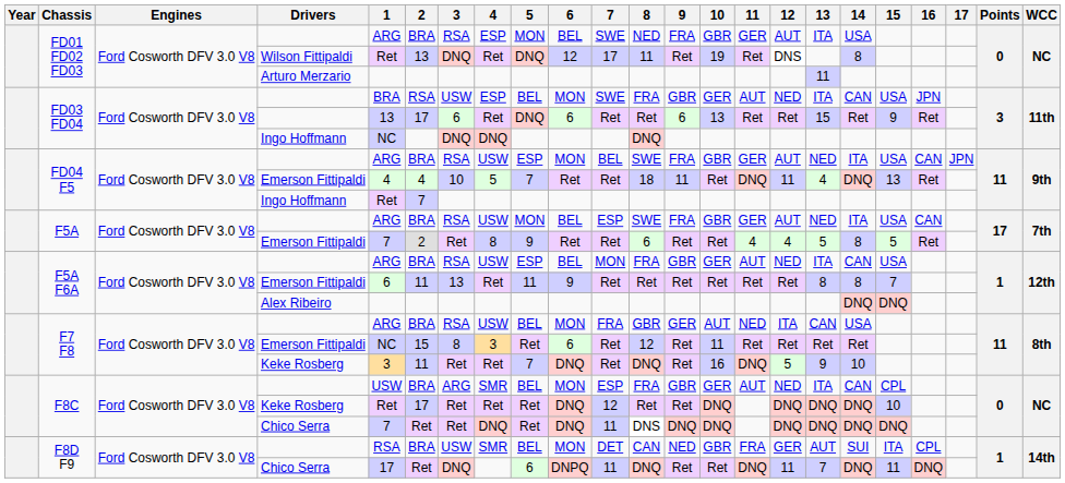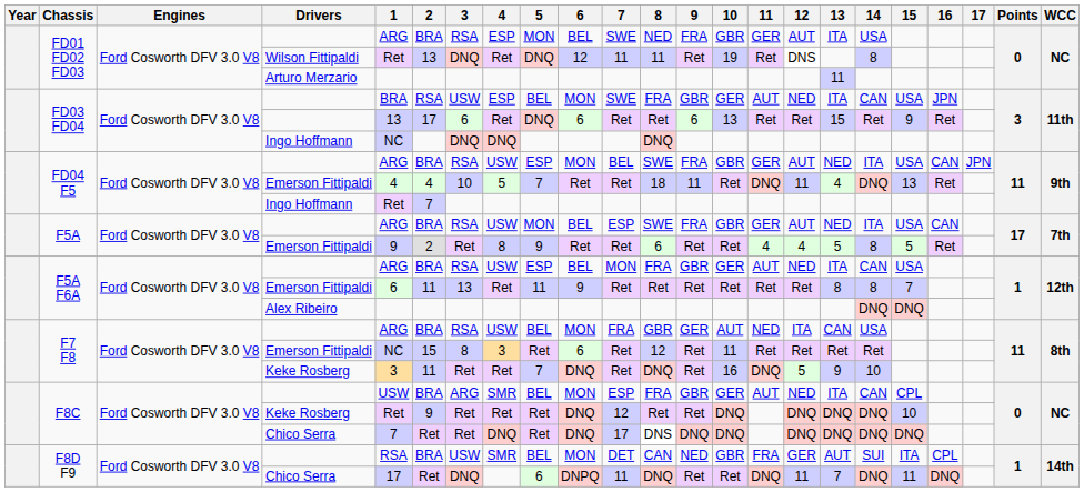FD01 FD02 FD03 / Wilson Fittipaldi | 7: 17 -> 11
F5A / Emerson Fittipaldi | 1: 7 -> 9
F8C / Keke Rosberg | 2: 17 -> 9
F8C / Chico Serra | 7: 11 -> 17
